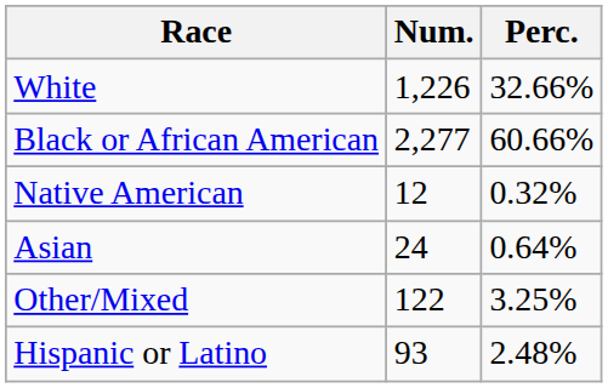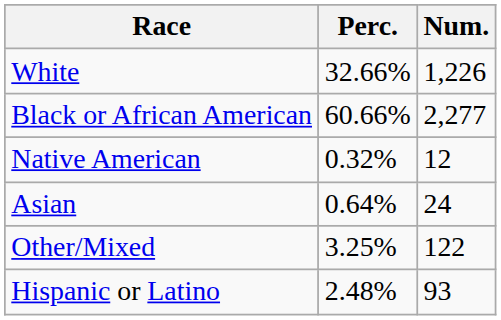columns swapped: Num. <-> Perc.
